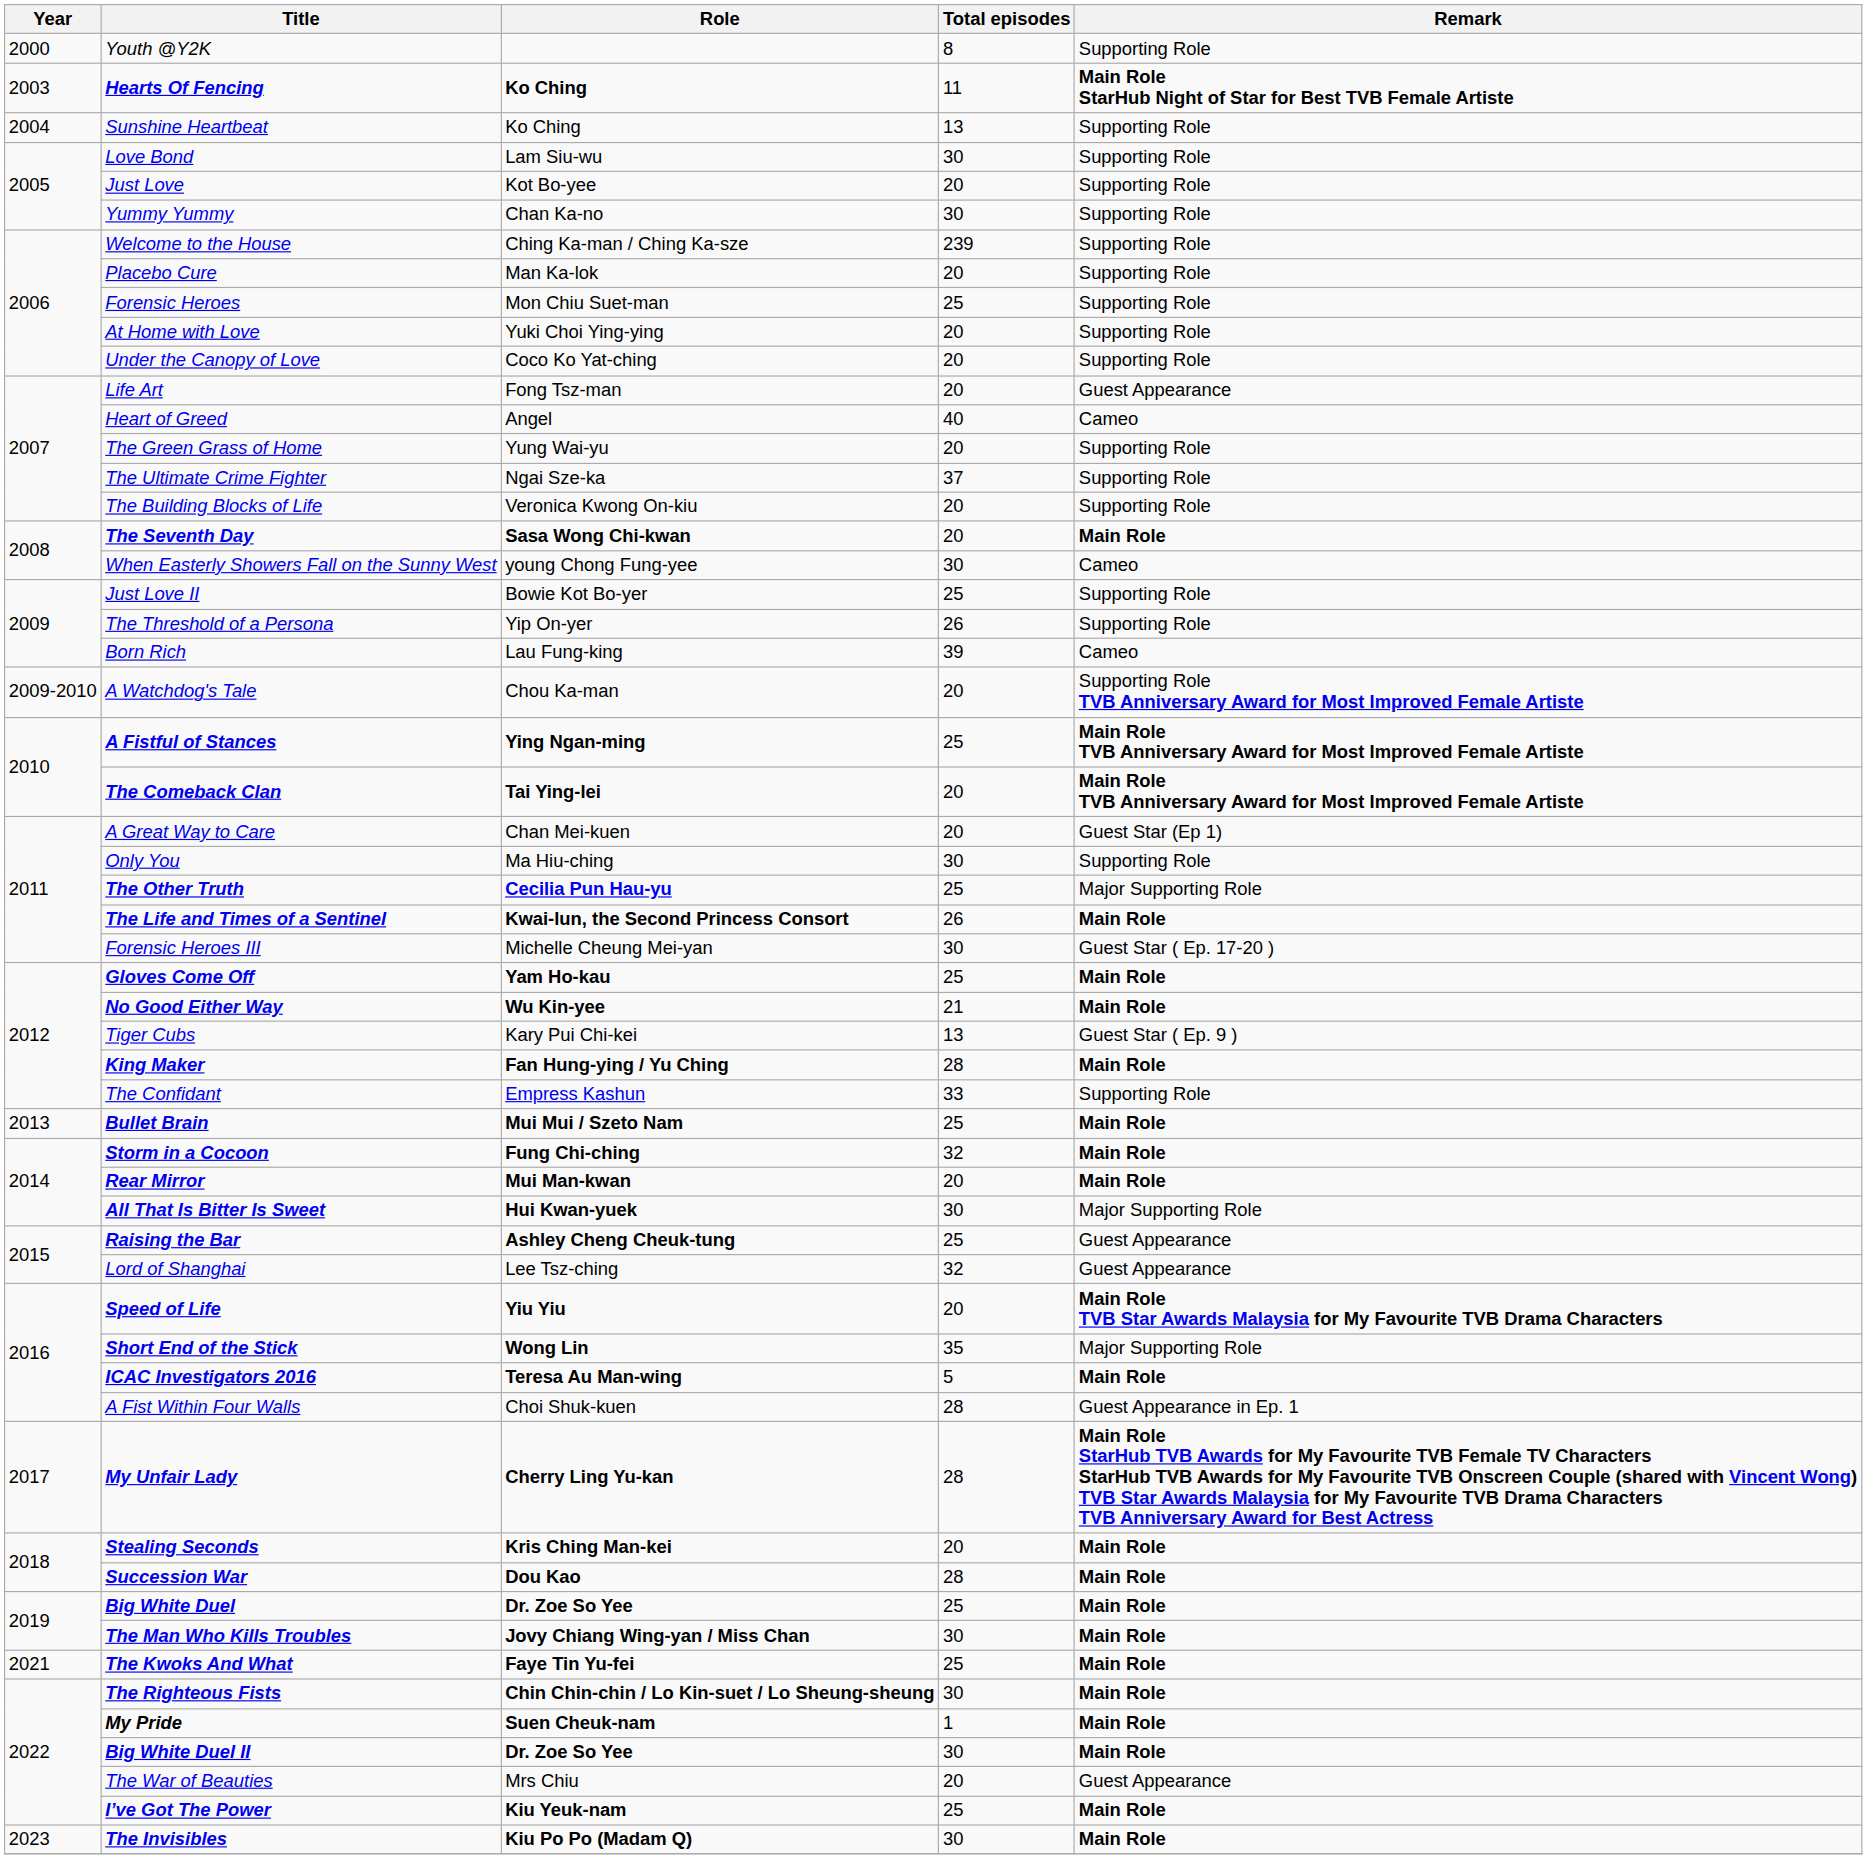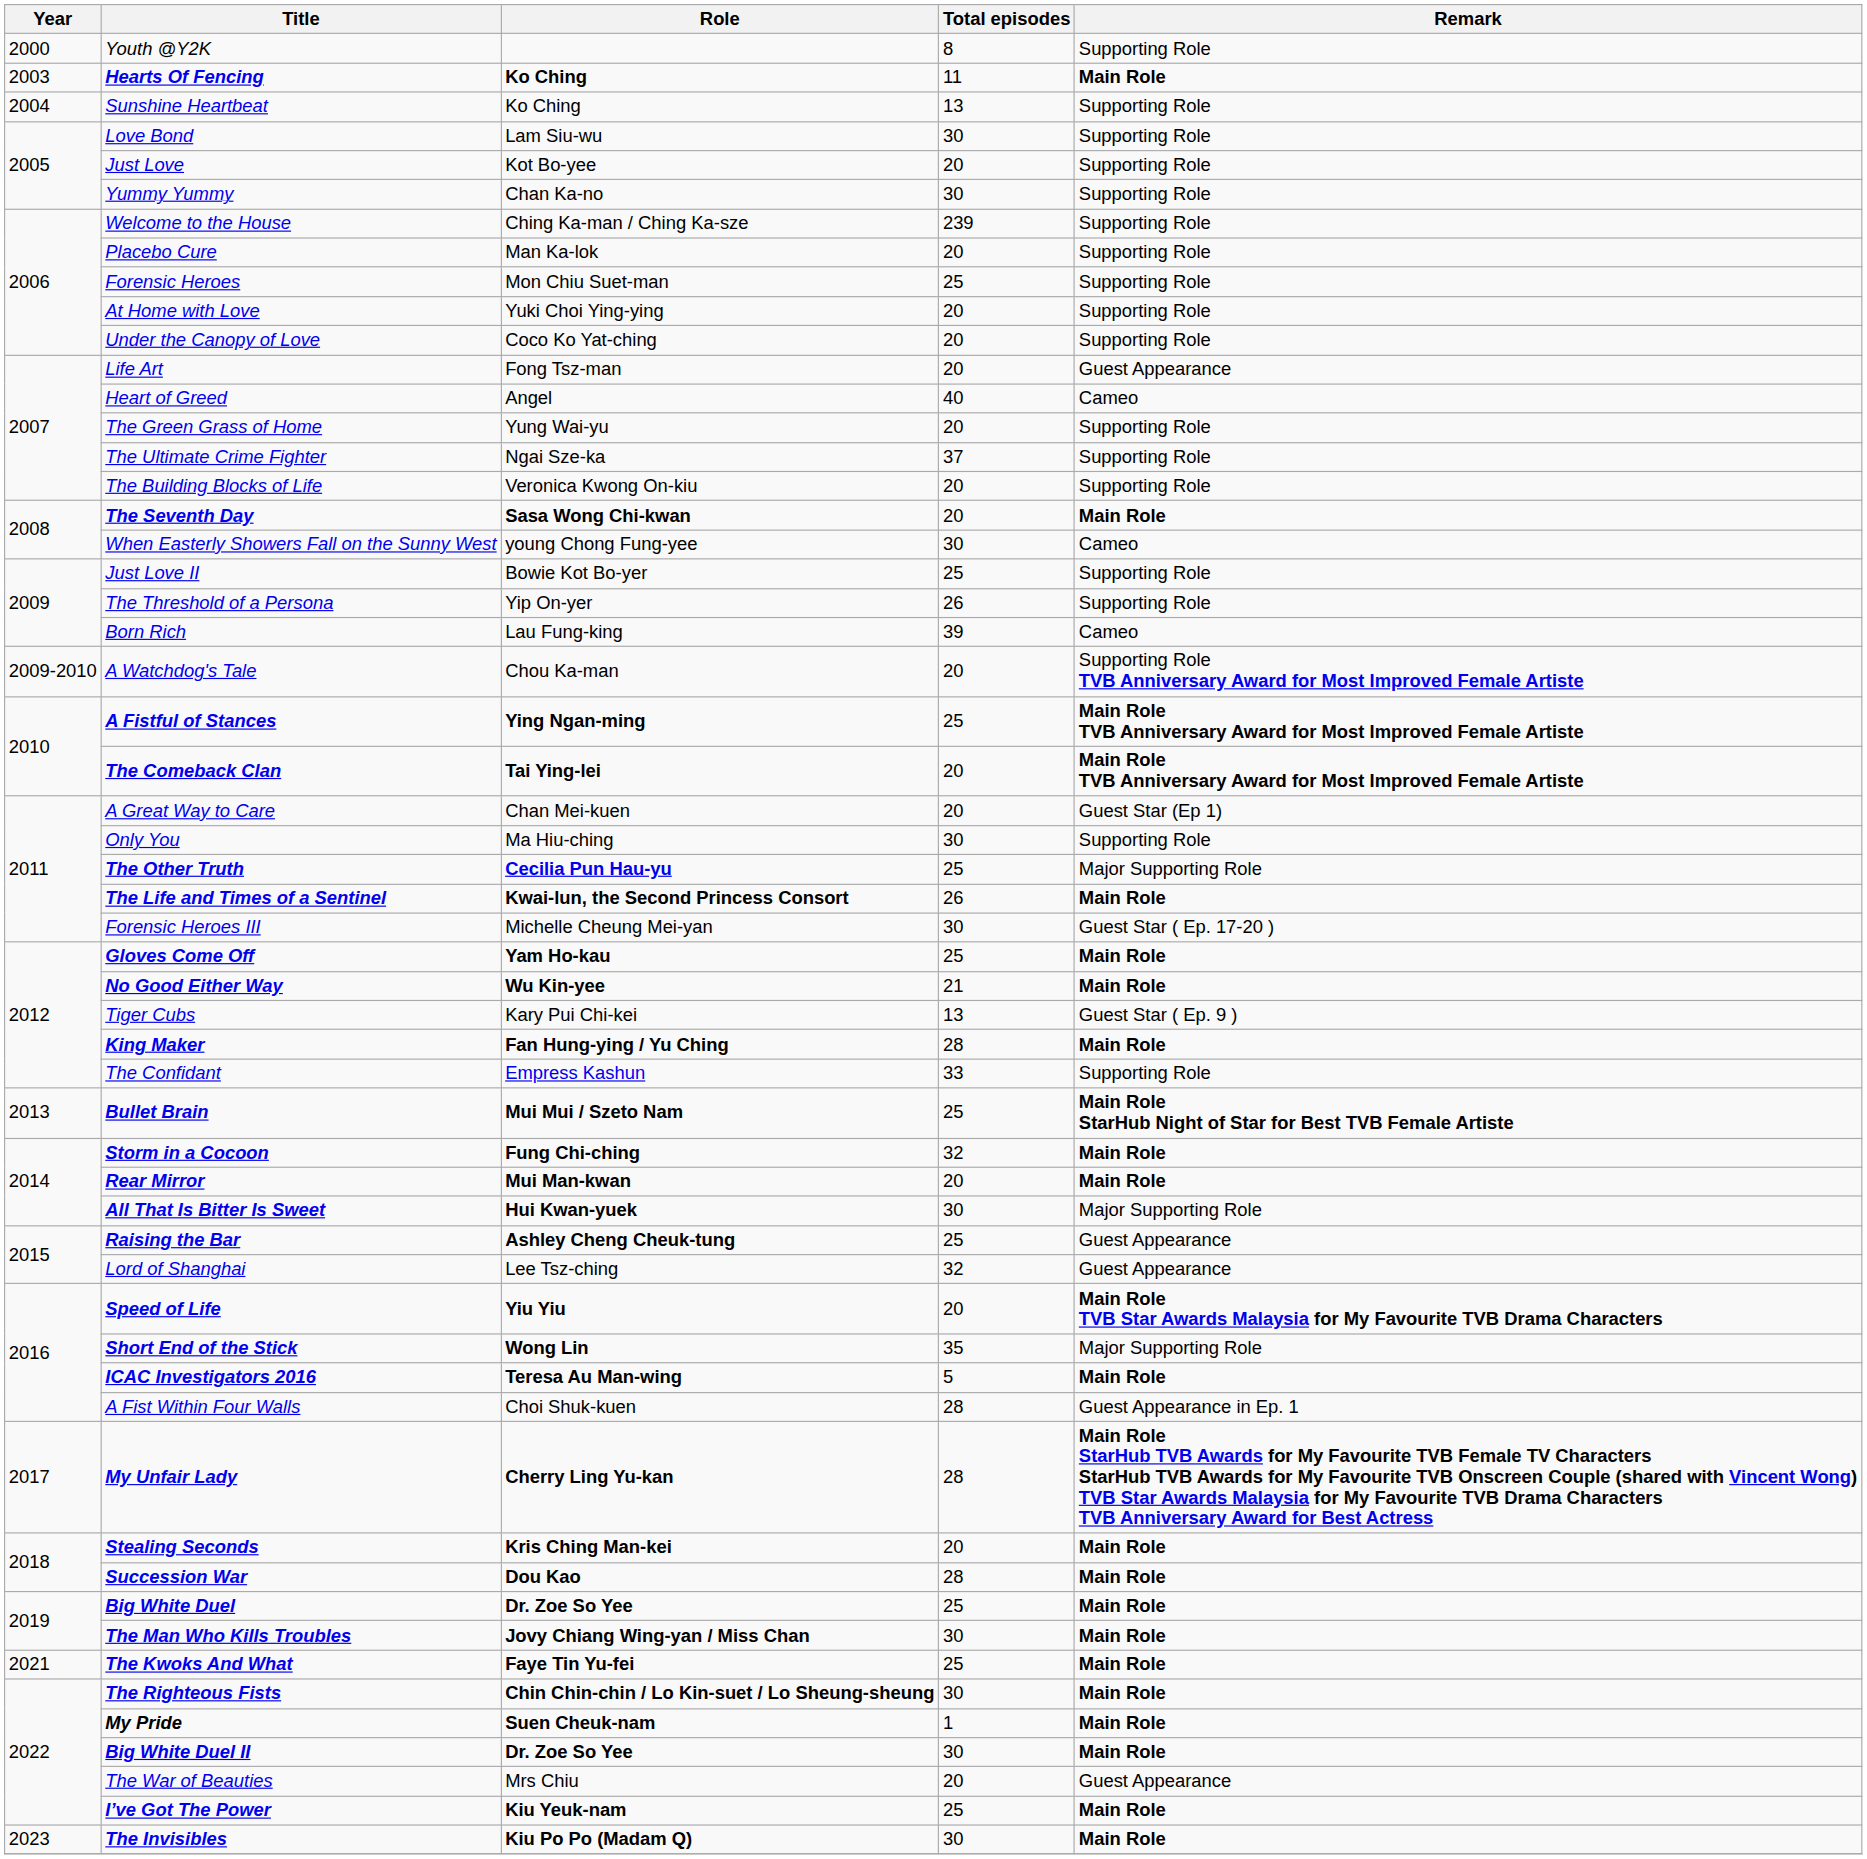Hearts Of Fencing | Remark: Main Role StarHub Night of Star for Best TVB Female Artiste -> Main Role
Bullet Brain | Remark: Main Role -> Main Role StarHub Night of Star for Best TVB Female Artiste
